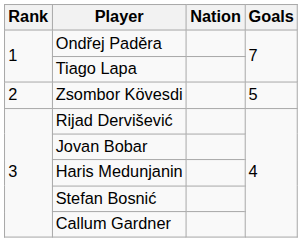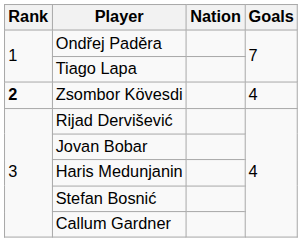Zsombor Kövesdi | Rank: normal -> bold
Zsombor Kövesdi | Goals: 5 -> 4
